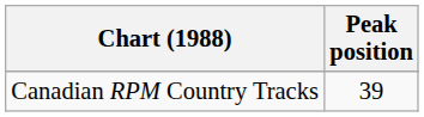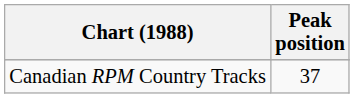Canadian RPM Country Tracks | Peak position: 39 -> 37
